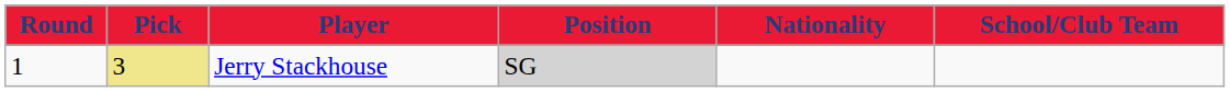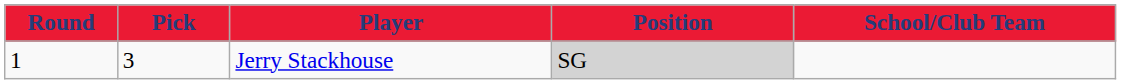- column: Nationality
Jerry Stackhouse | Pick: khaki background -> no background
